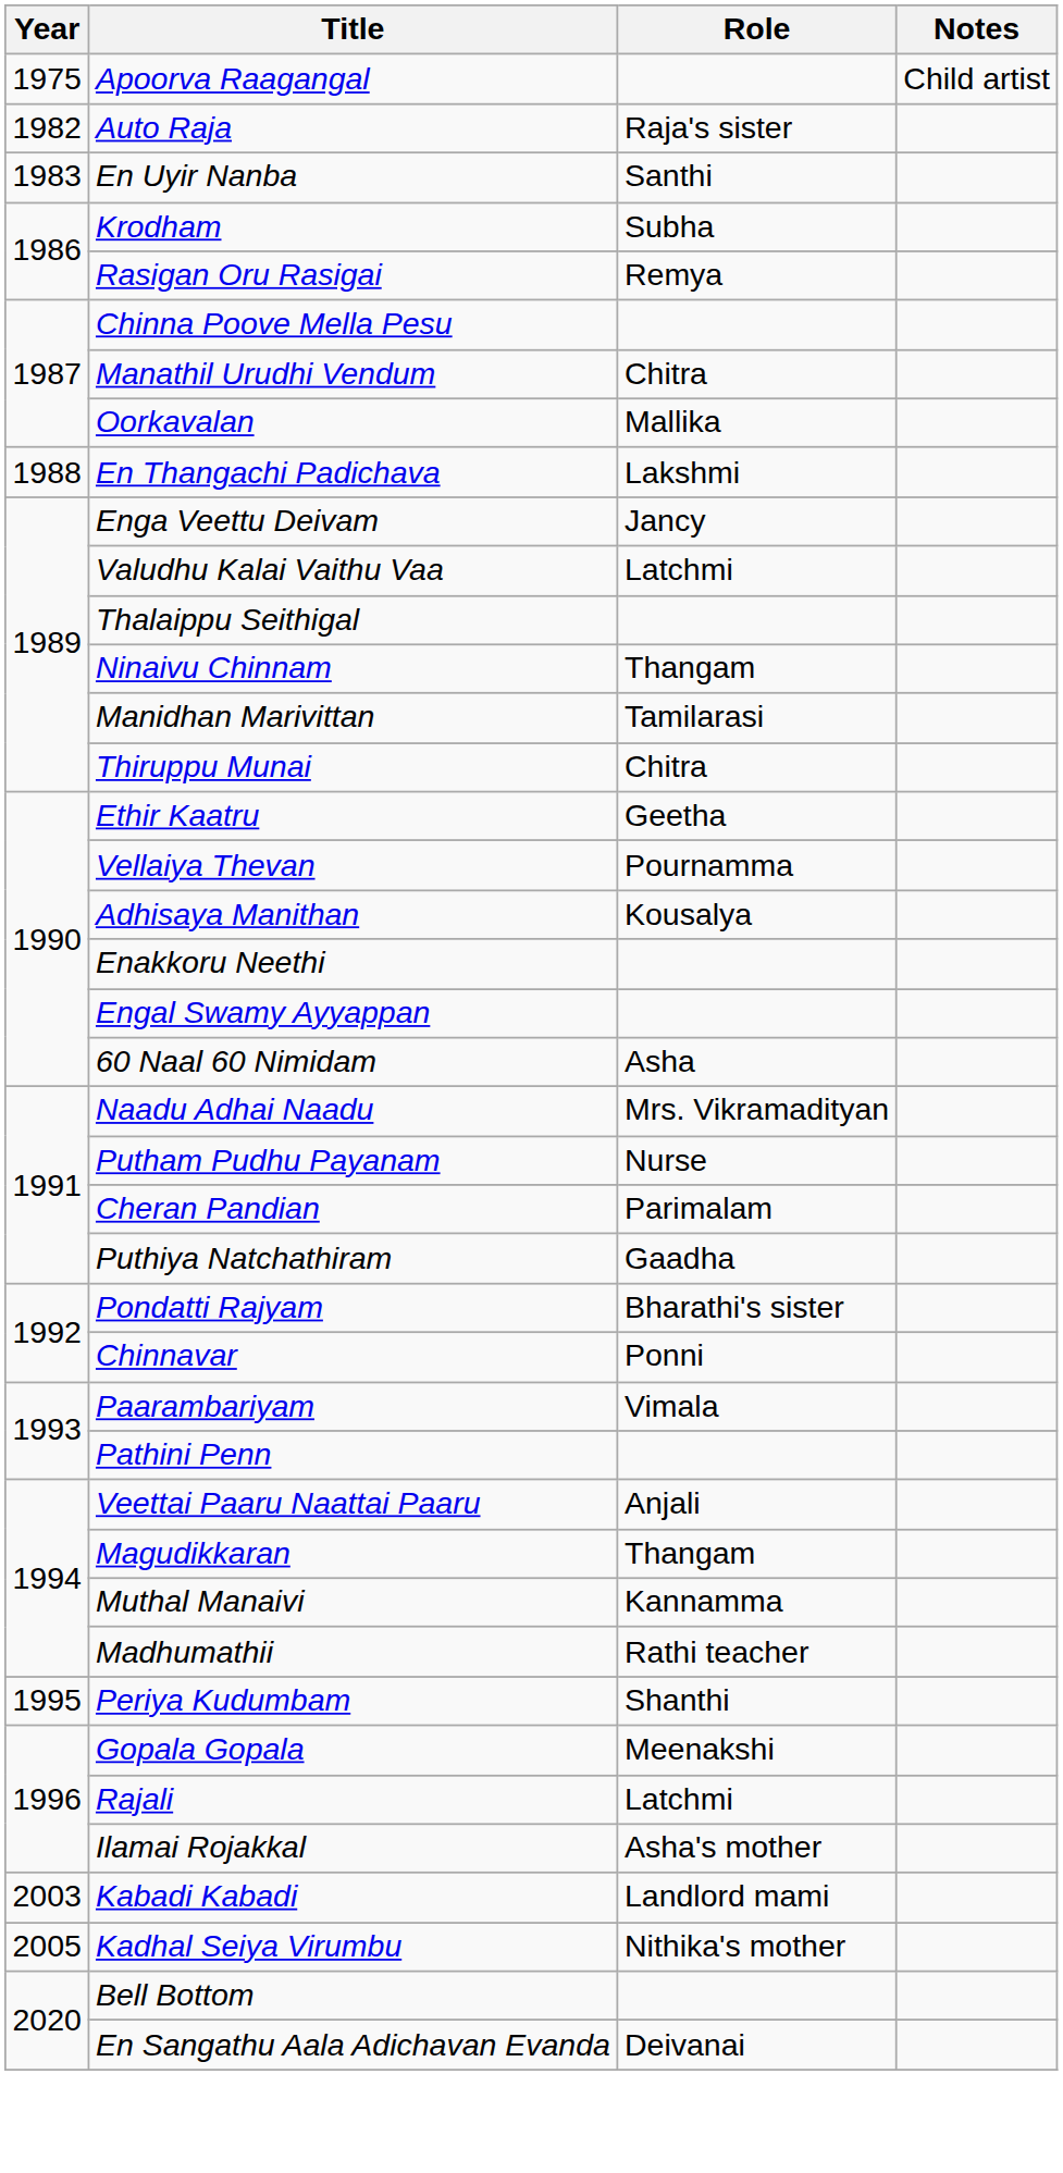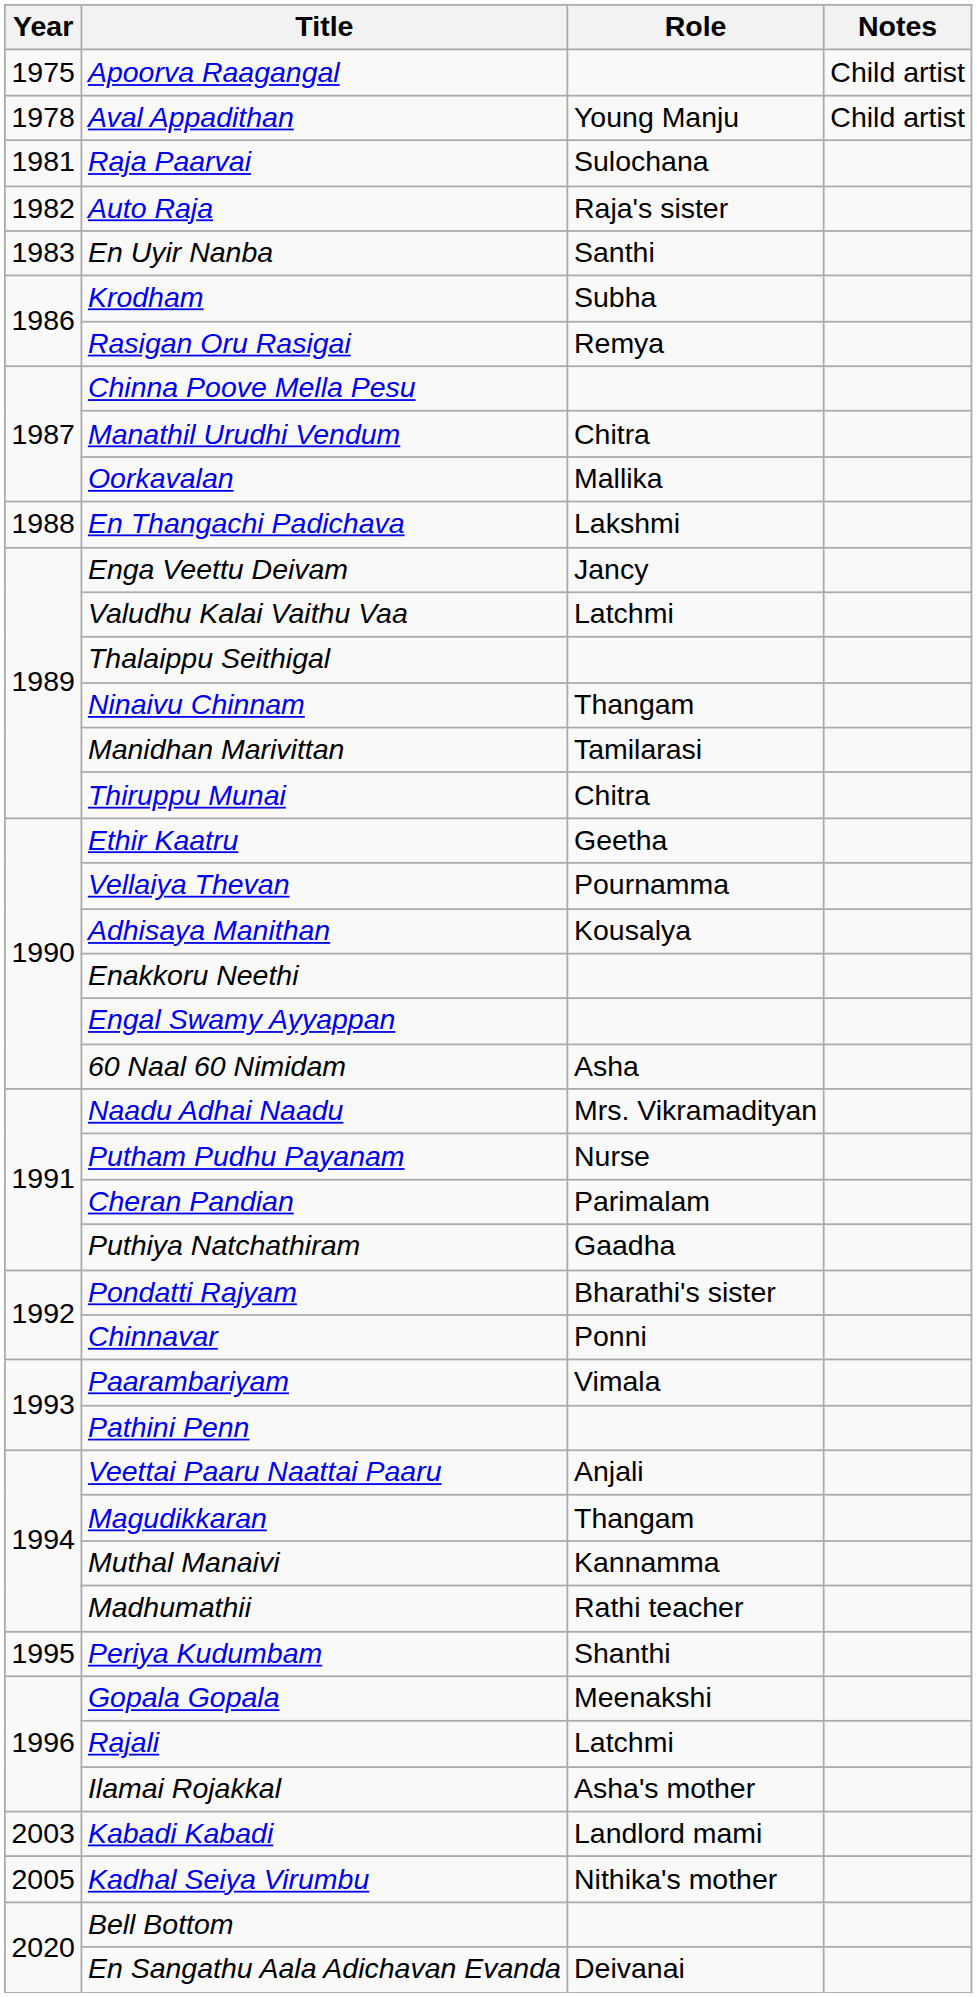+ row: 1978 | Aval Appadithan | Young Manju | Child artist
+ row: 1981 | Raja Paarvai | Sulochana
